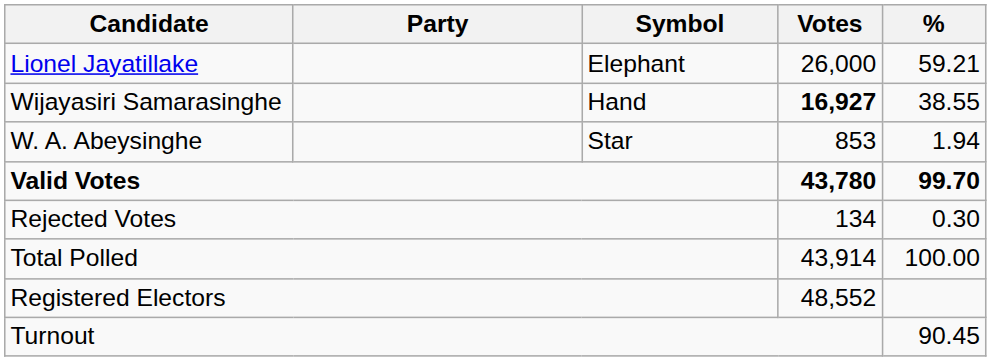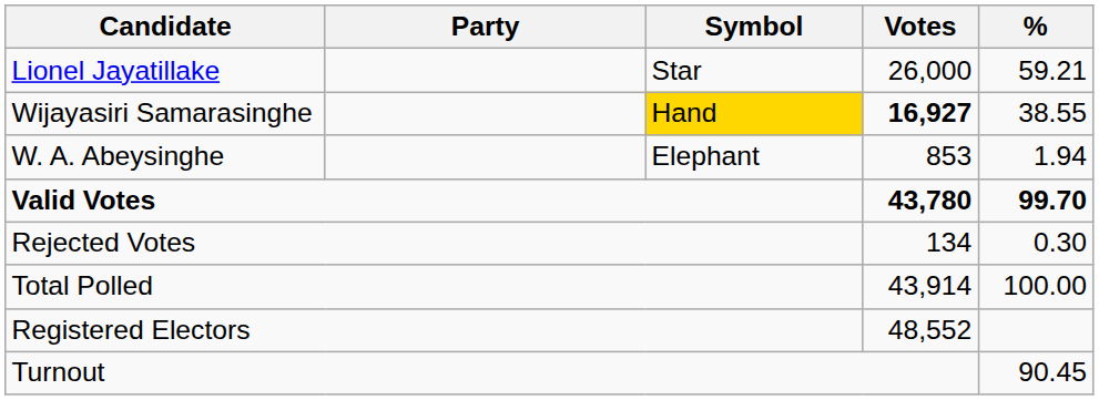Lionel Jayatillake | Symbol: Elephant -> Star
Wijayasiri Samarasinghe | Symbol: no background -> gold background
W. A. Abeysinghe | Symbol: Star -> Elephant
